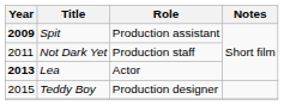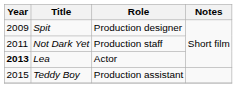Spit | Year: bold -> normal
Spit | Role: Production assistant -> Production designer
Teddy Boy | Role: Production designer -> Production assistant
